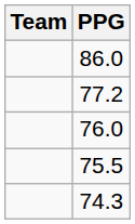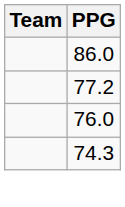- row: 75.5
